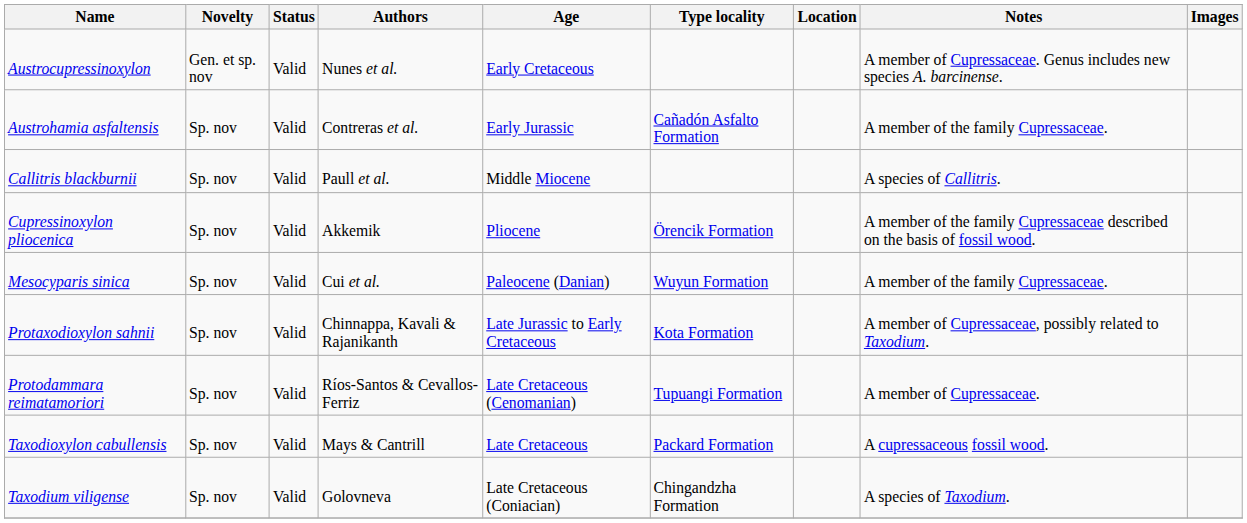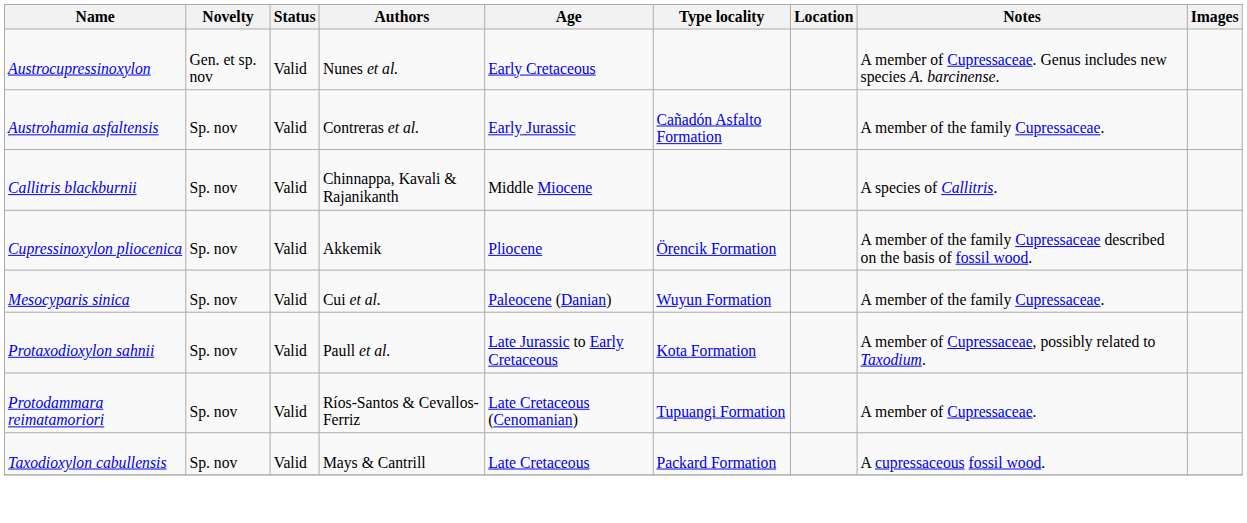Callitris blackburnii | Authors: Paull et al. -> Chinnappa, Kavali & Rajanikanth
Protaxodioxylon sahnii | Authors: Chinnappa, Kavali & Rajanikanth -> Paull et al.
- row: Taxodium viligense | Sp. nov | Valid | Golovneva | Late Cretaceous (Coniacian) | Chingandzha Formation | A species of Taxodium.
